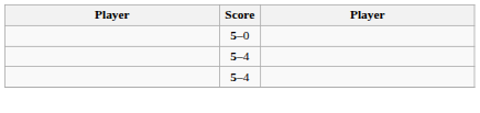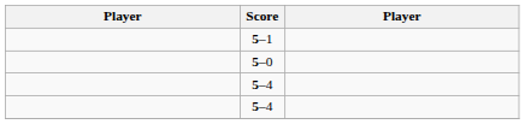+ row: 5–1
